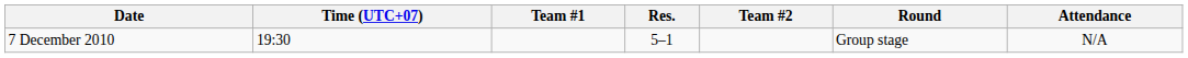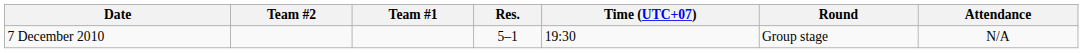columns swapped: Time (UTC+07) <-> Team #2
